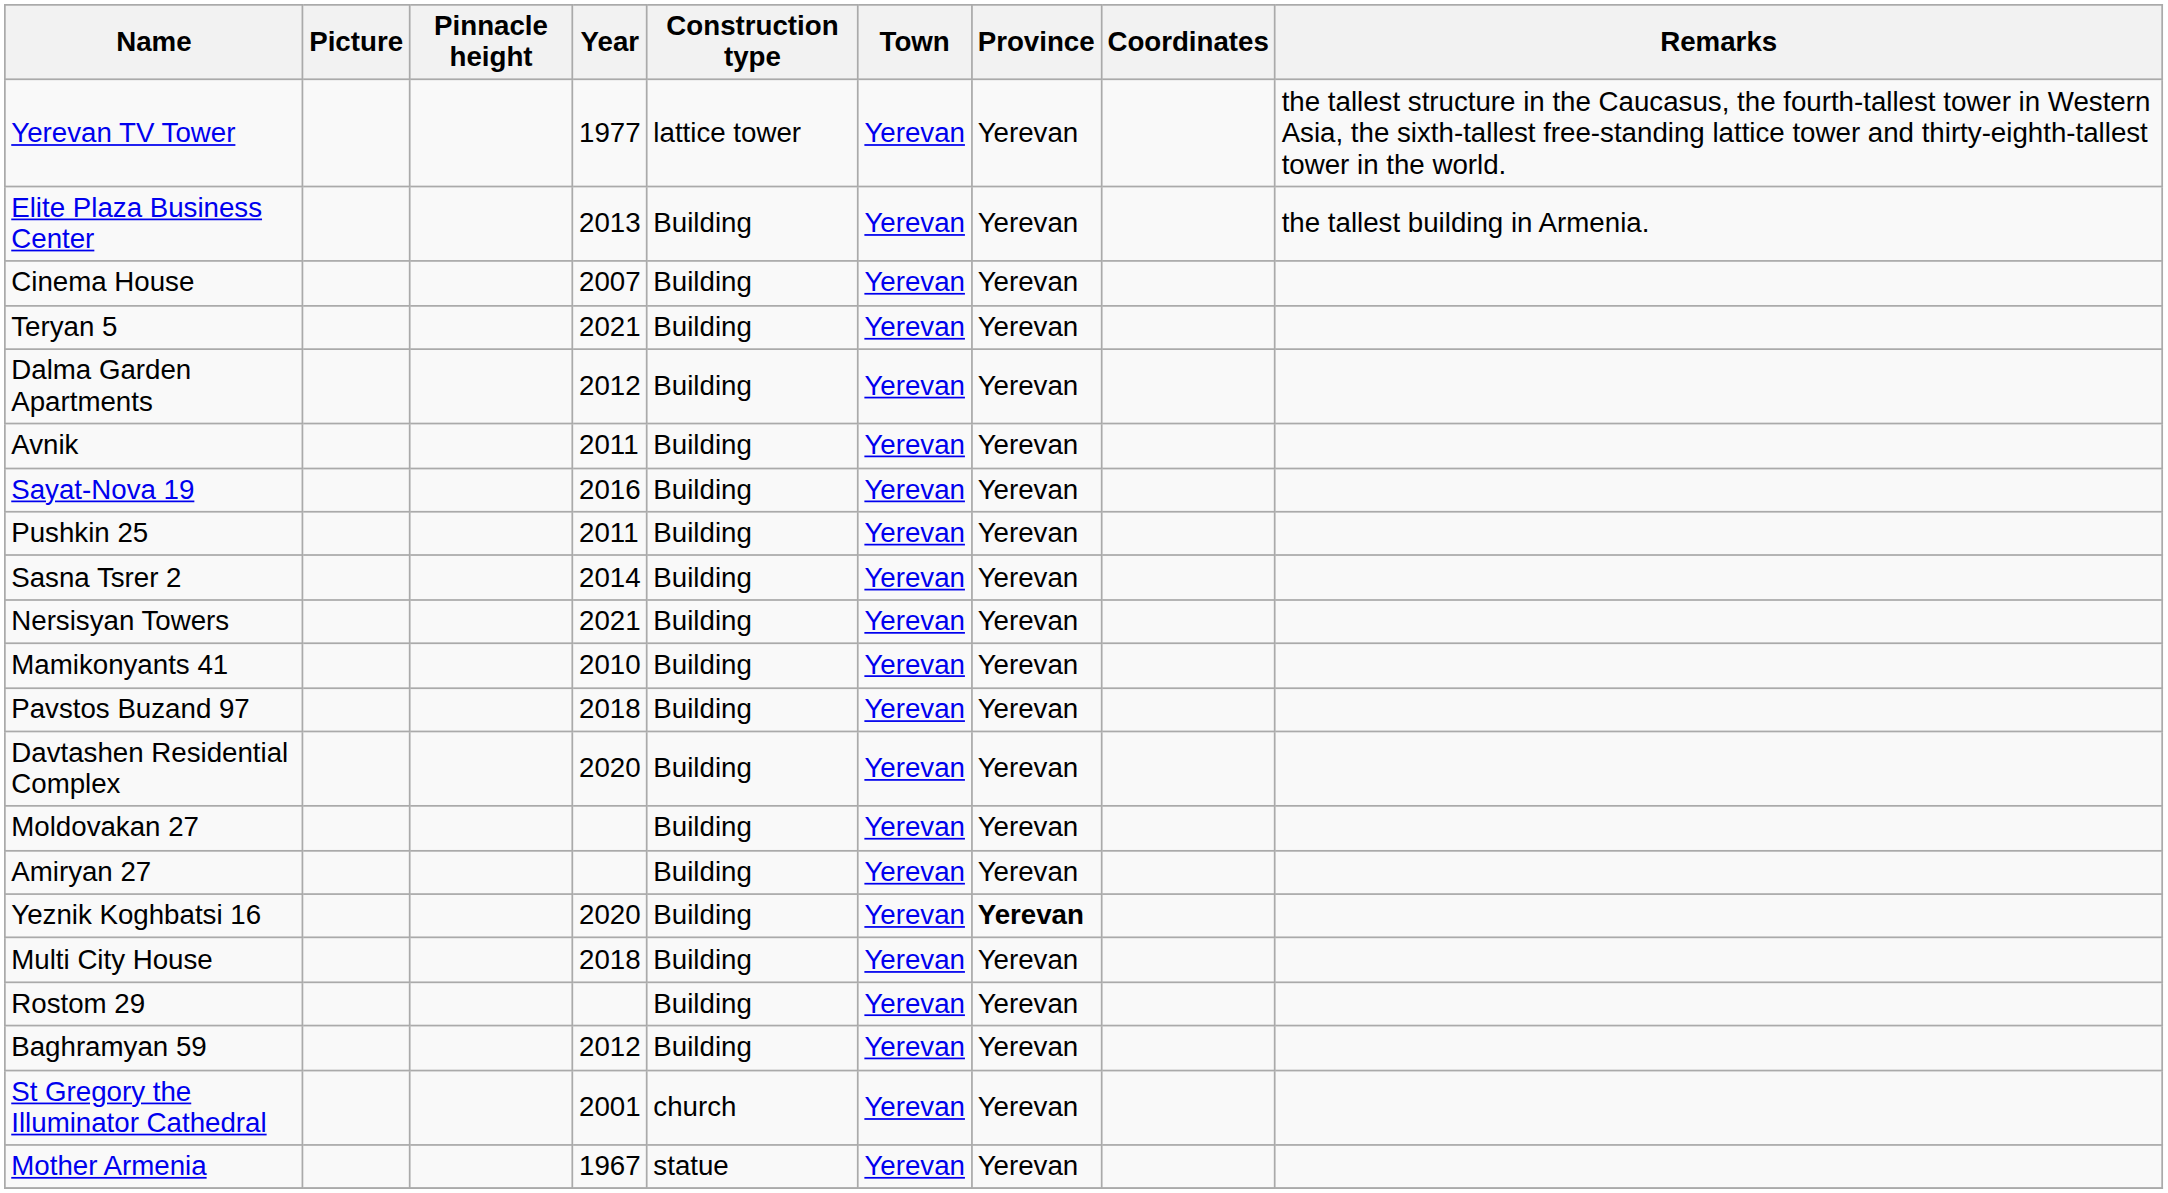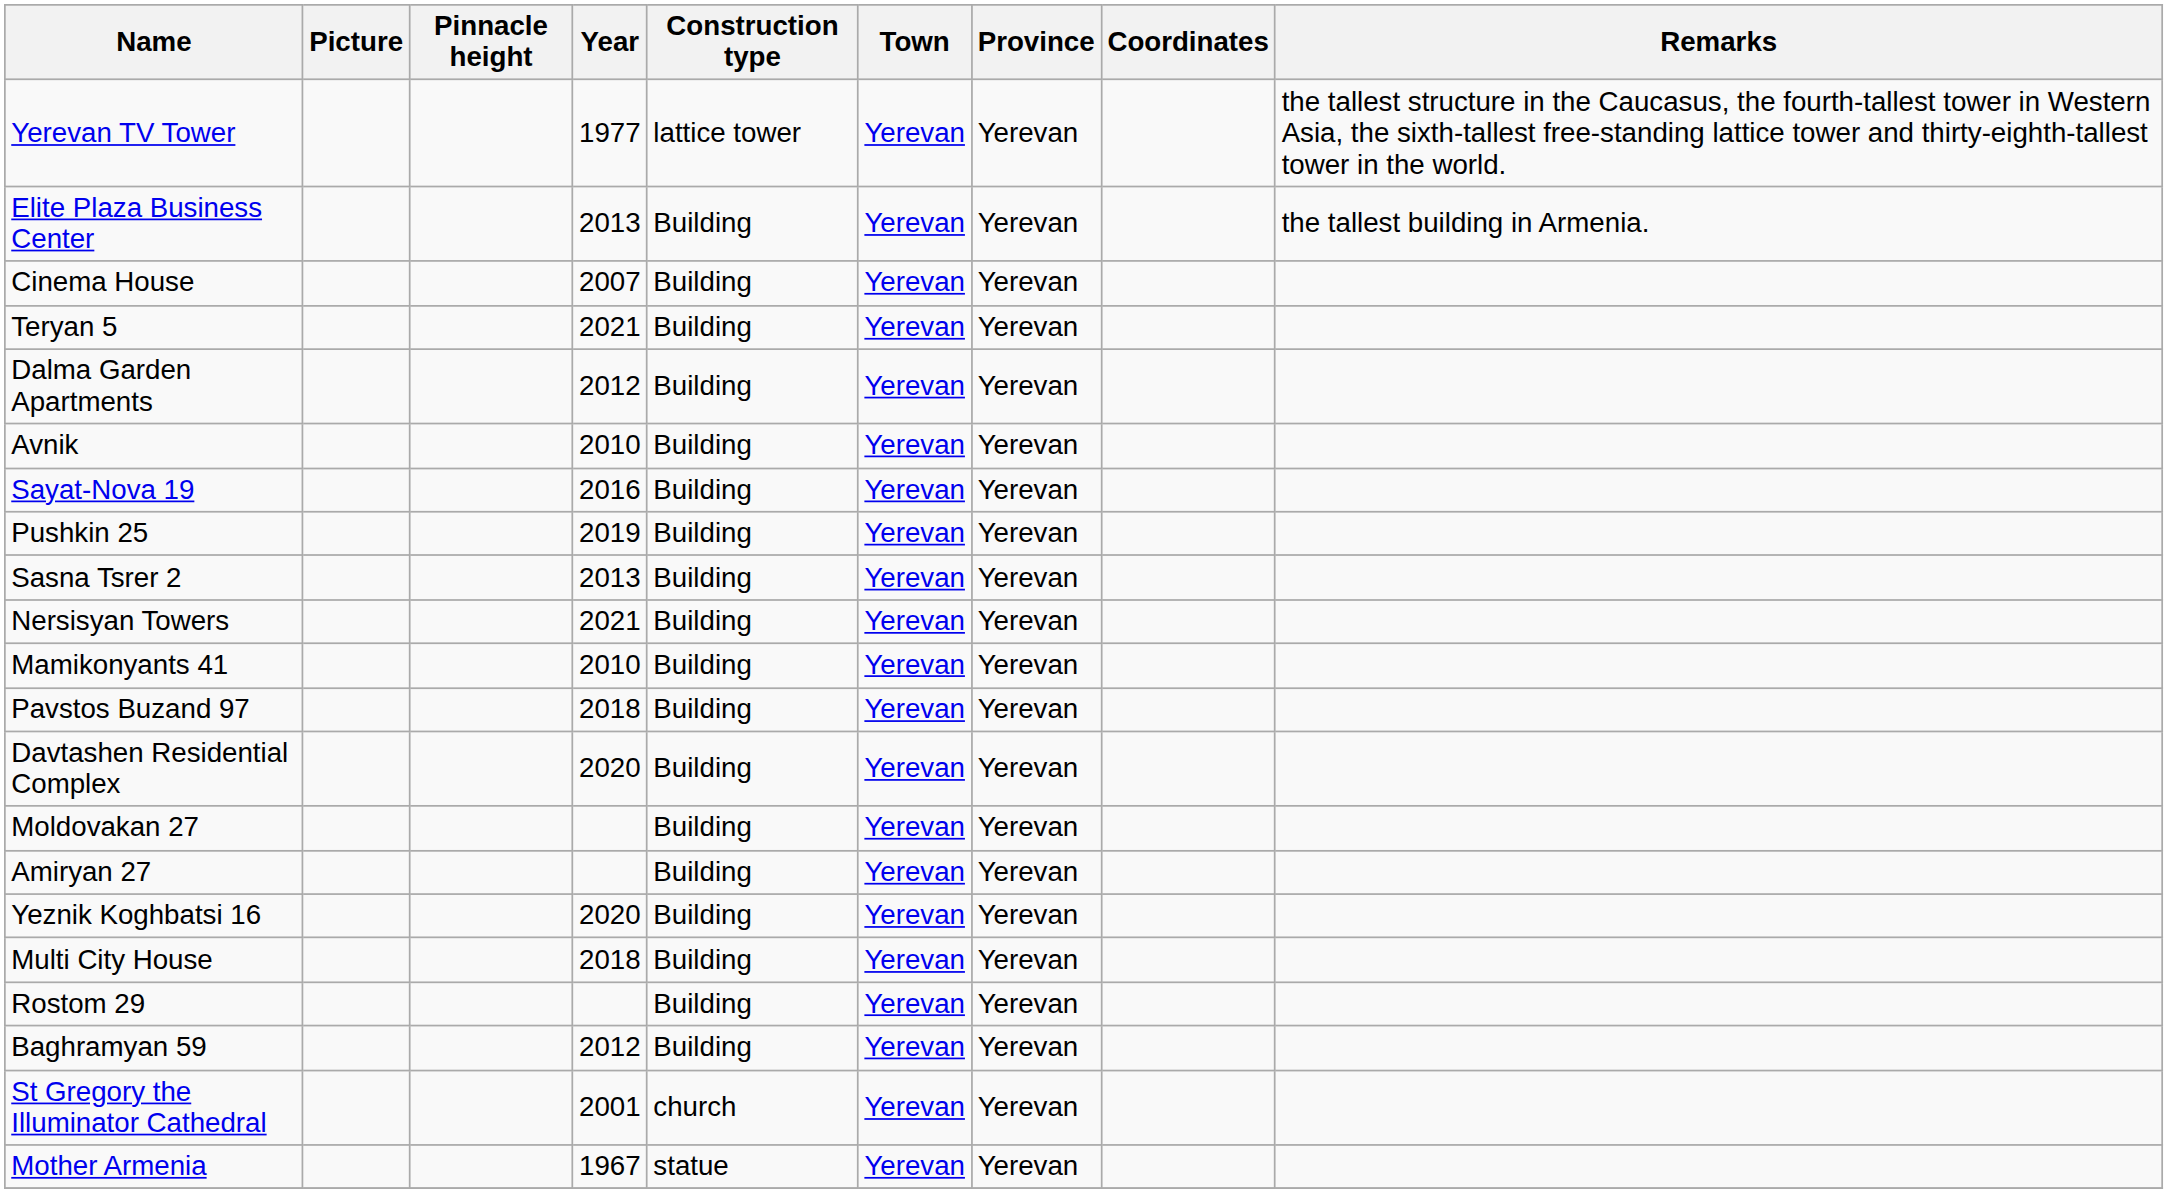Avnik | Year: 2011 -> 2010
Pushkin 25 | Year: 2011 -> 2019
Sasna Tsrer 2 | Year: 2014 -> 2013
Yeznik Koghbatsi 16 | Province: bold -> normal
